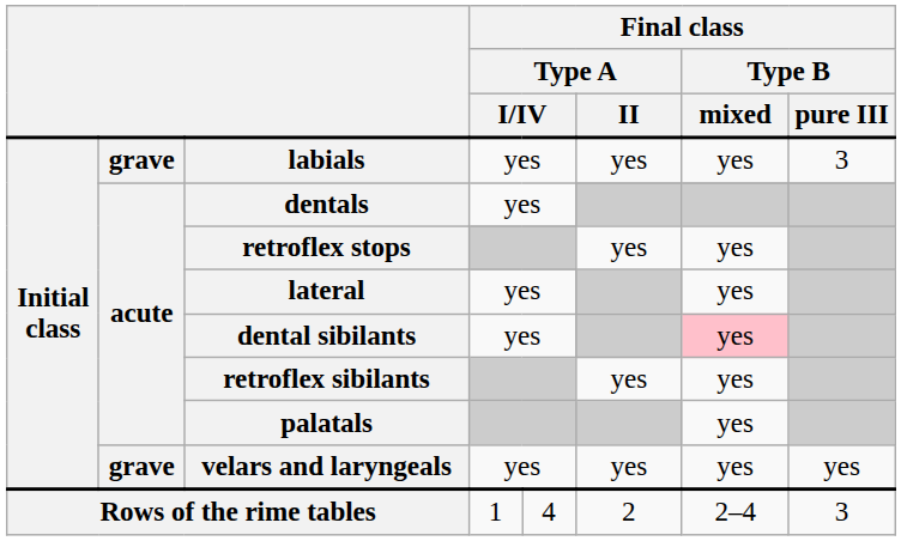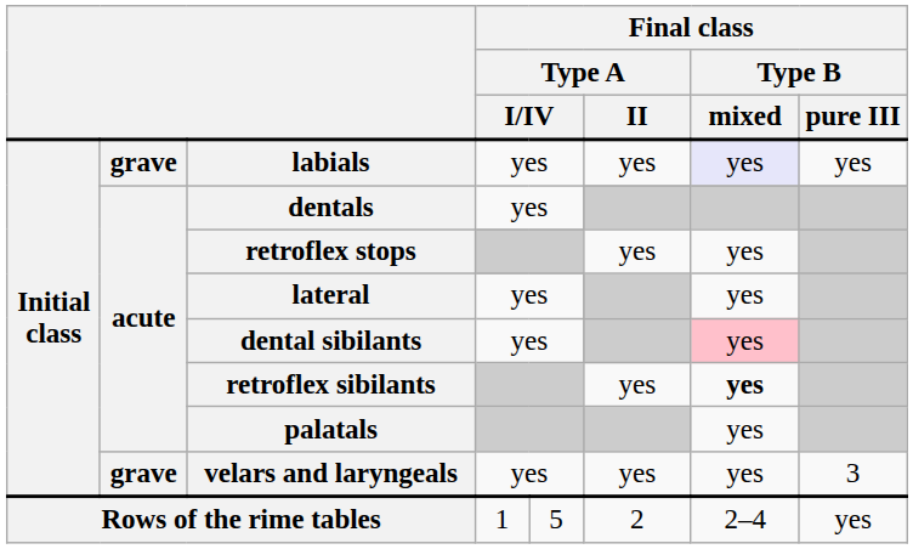labials | Final class / Type B / mixed: no background -> lavender background
labials | Final class / Type B / pure III: 3 -> yes
retroflex sibilants | Final class / Type B / mixed: normal -> bold
velars and laryngeals | Final class / Type B / pure III: yes -> 3
Rows of the rime tables | column 5: 4 -> 5
Rows of the rime tables | Final class / Type B / pure III: 3 -> yes
